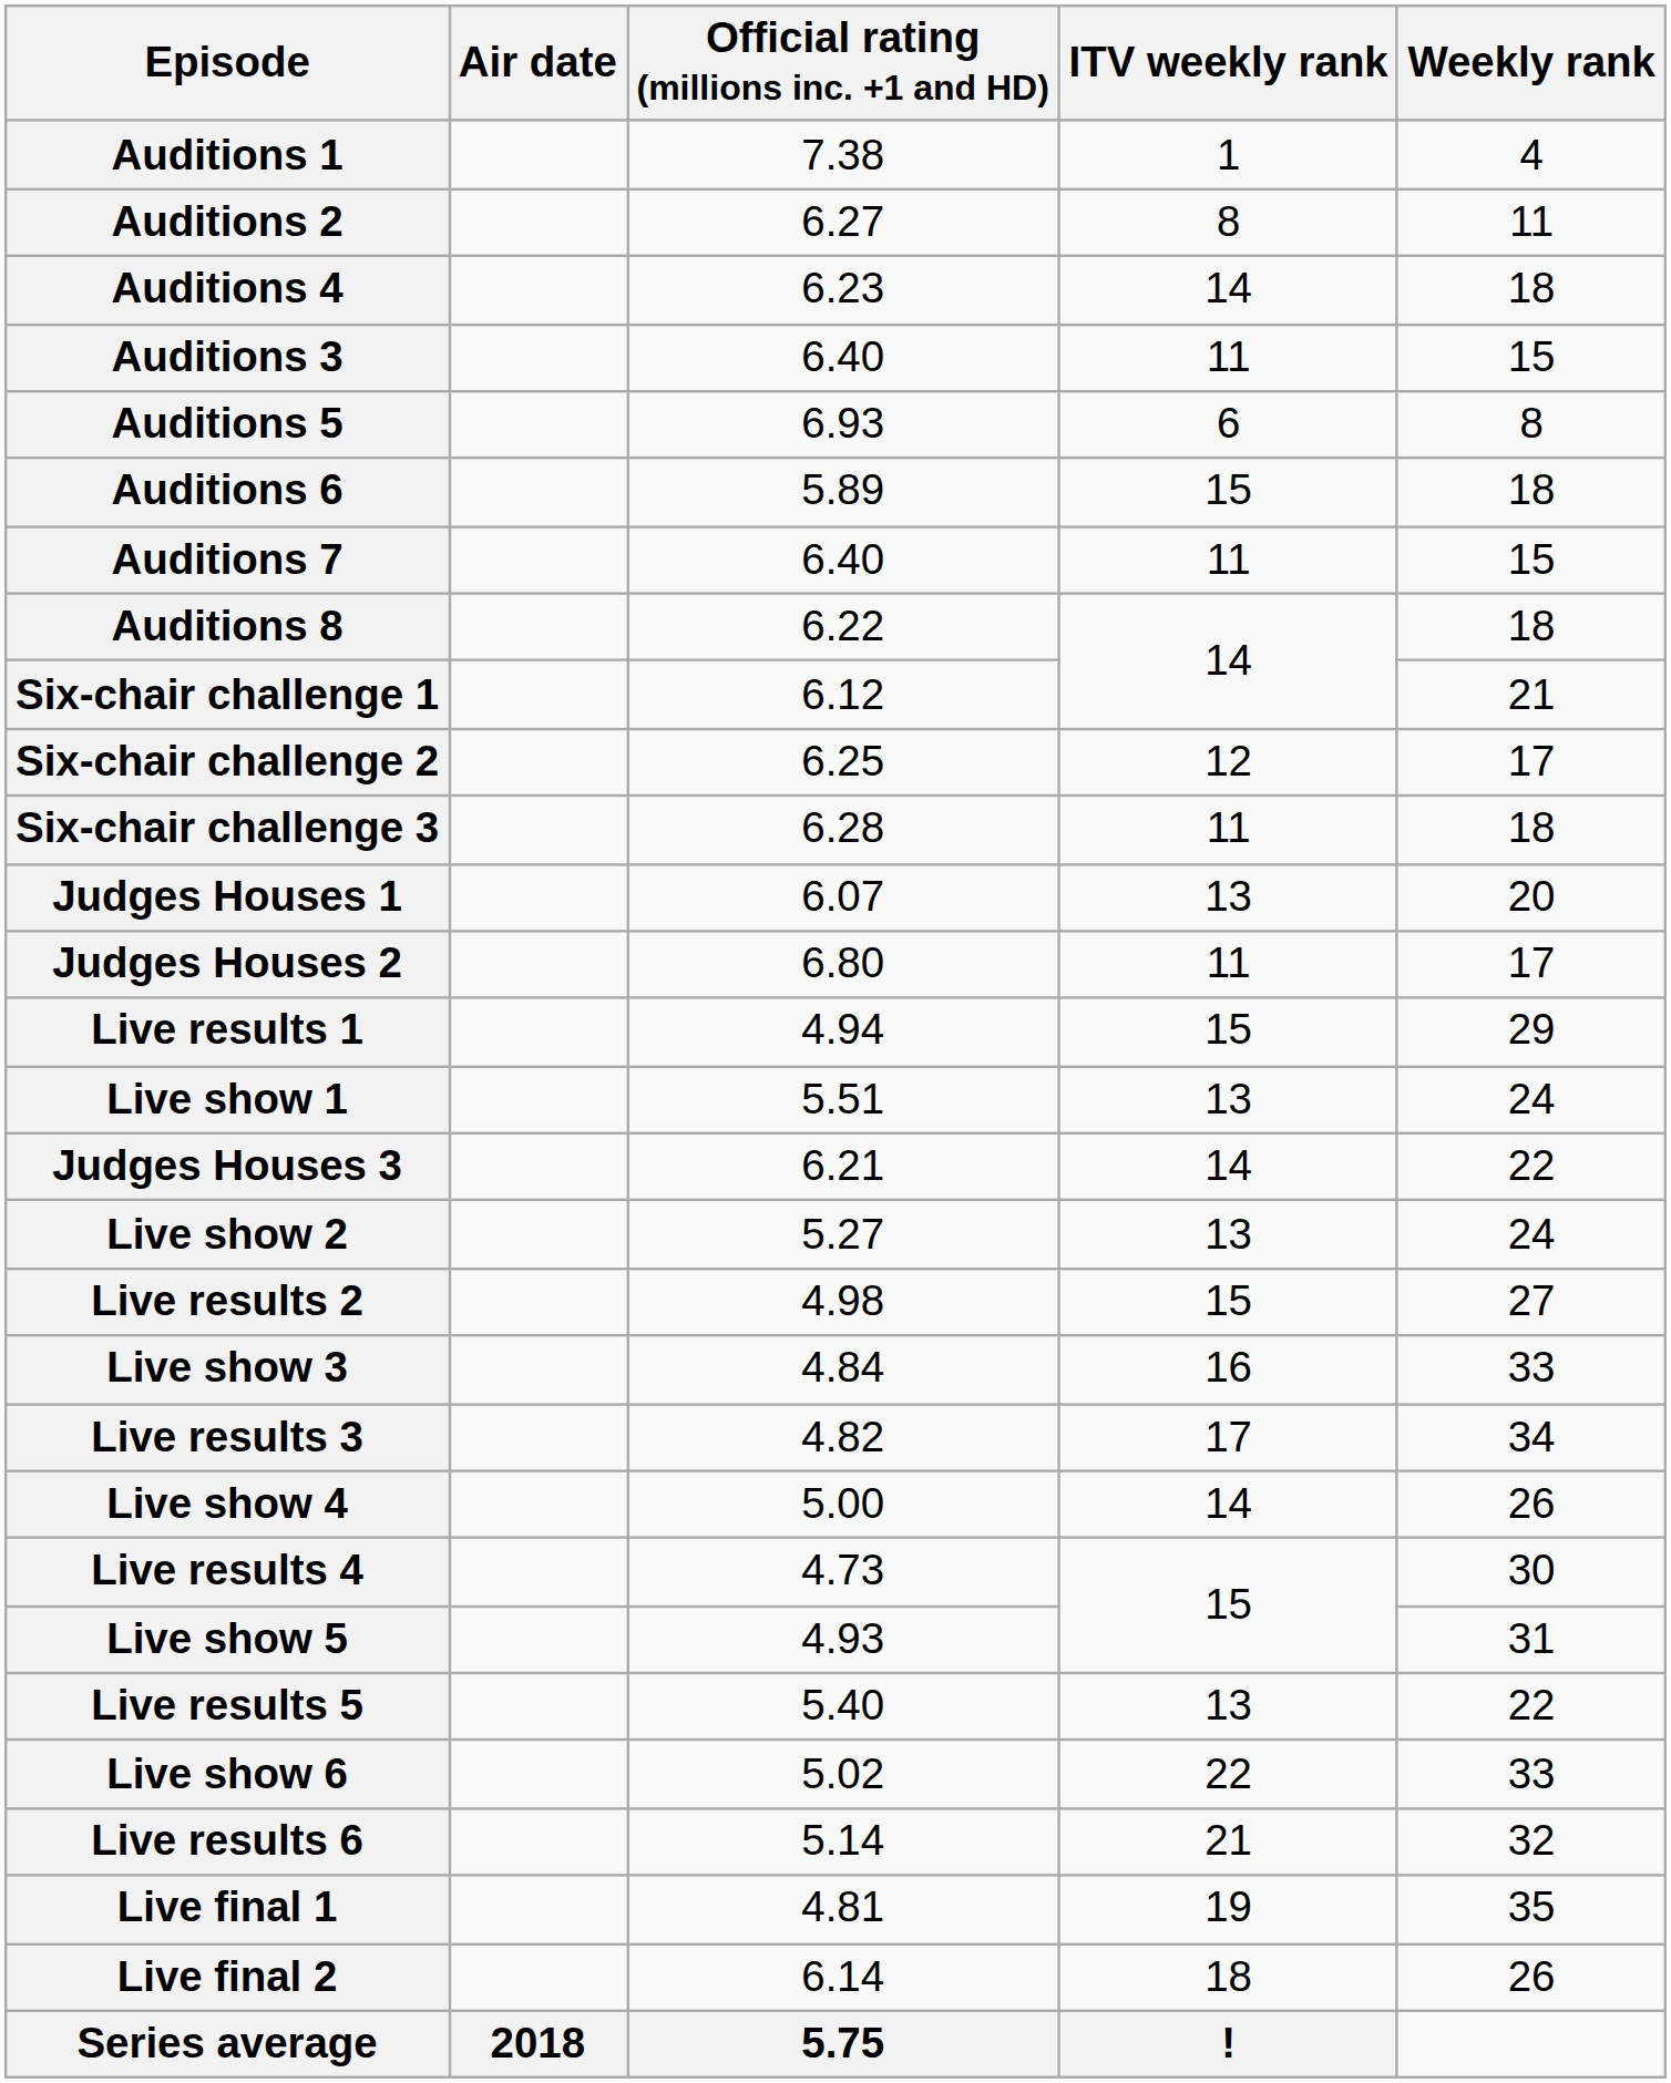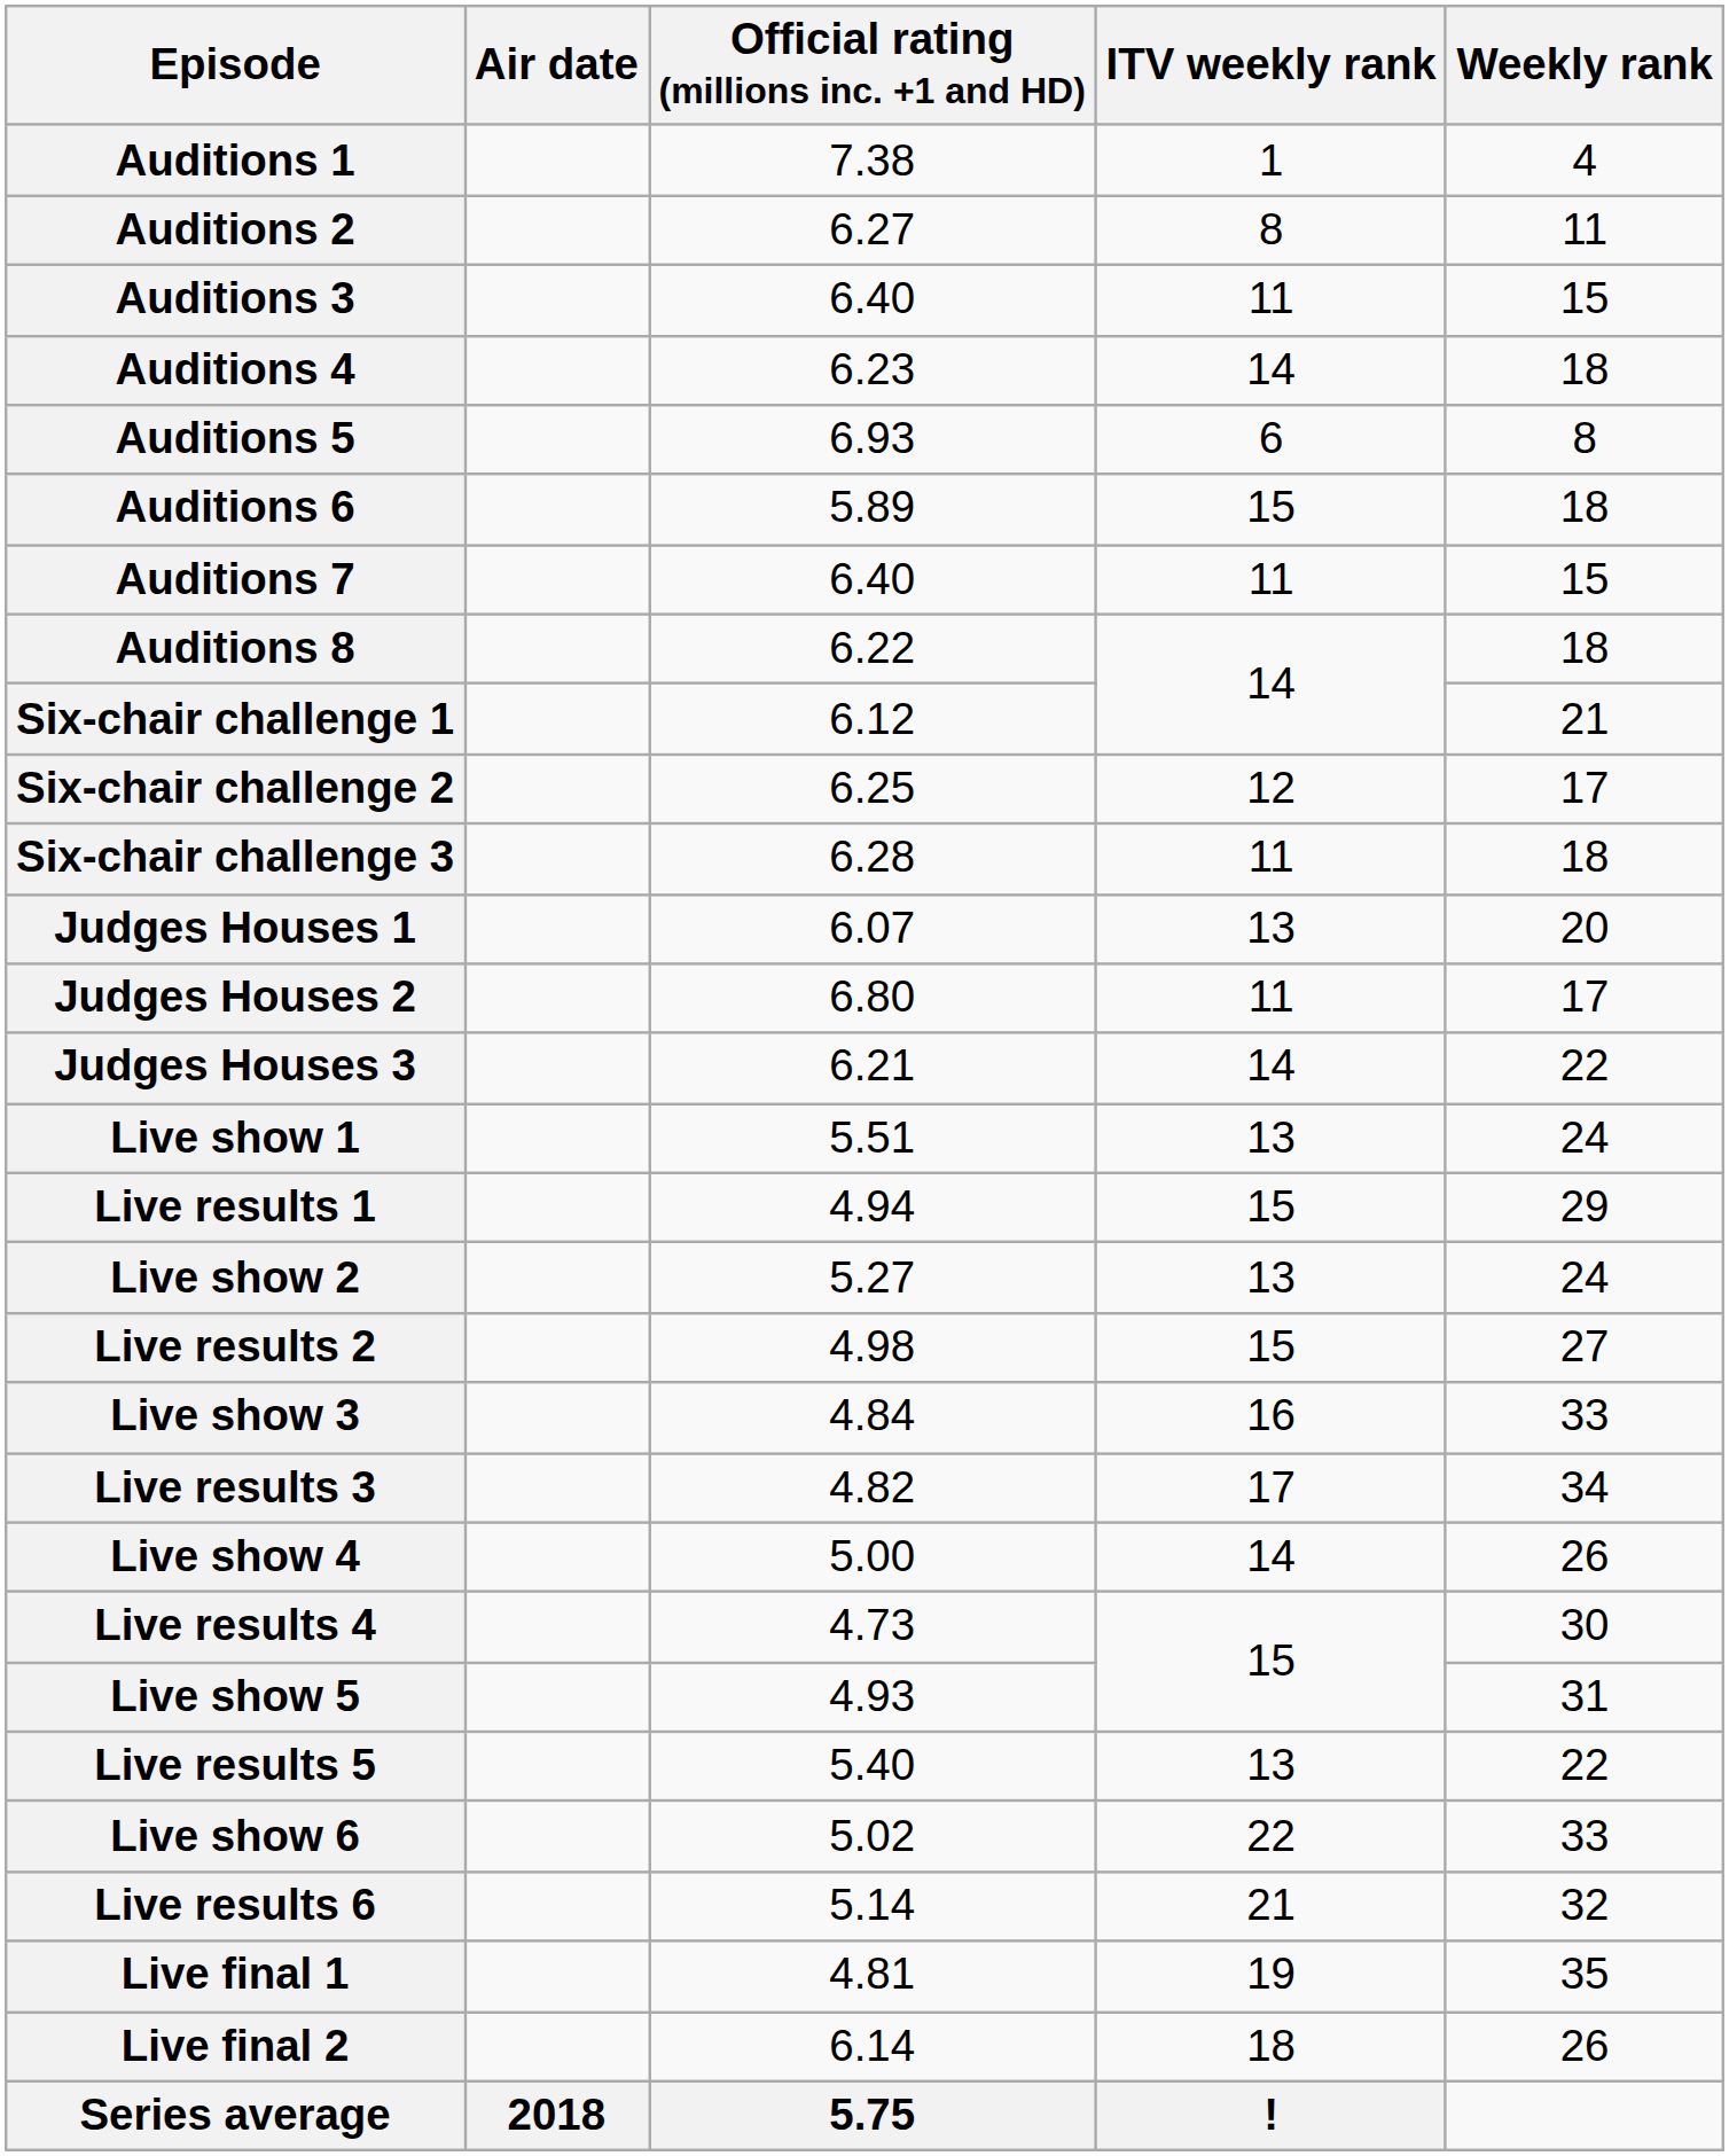rows swapped: Auditions 3 <-> Auditions 4
rows swapped: Judges Houses 3 <-> Live results 1
